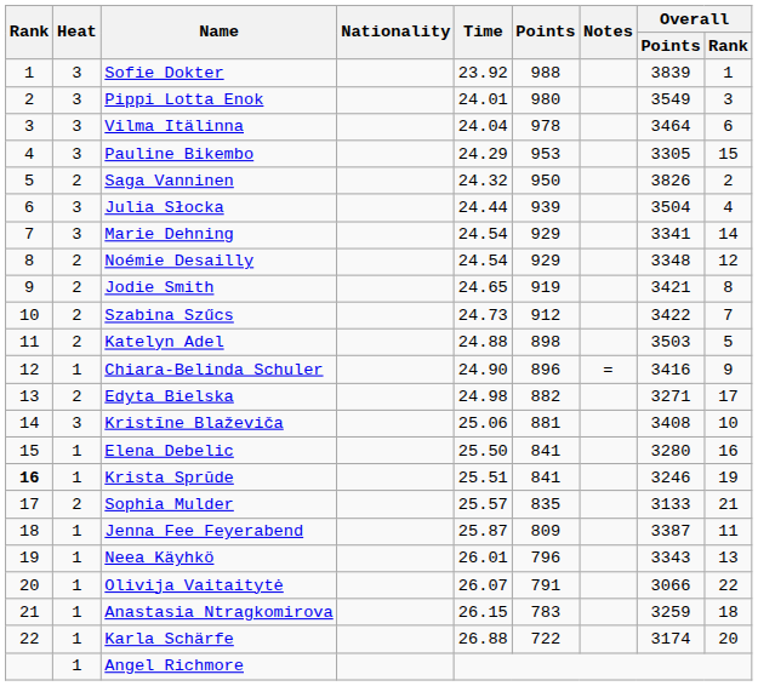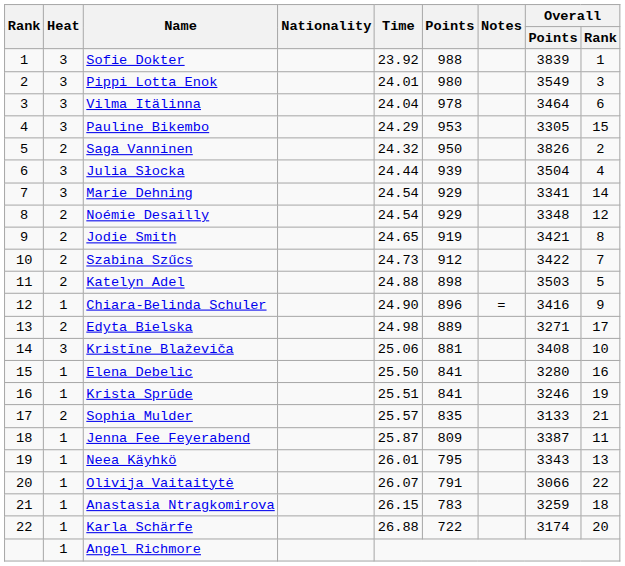Edyta Bielska | Points: 882 -> 889
Krista Sprūde | Rank: bold -> normal
Neea Käyhkö | Points: 796 -> 795
